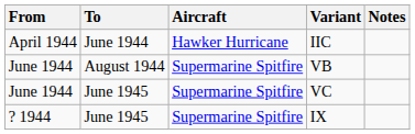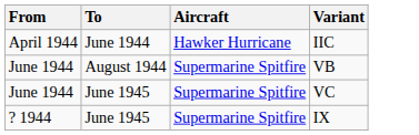- column: Notes
